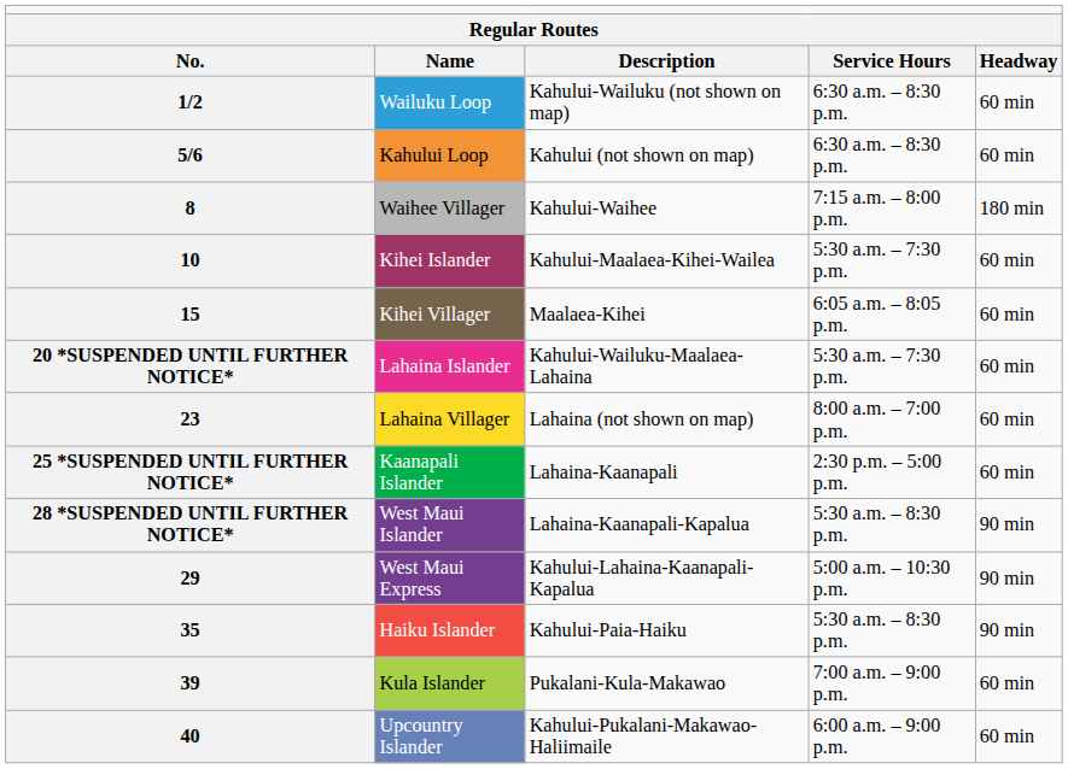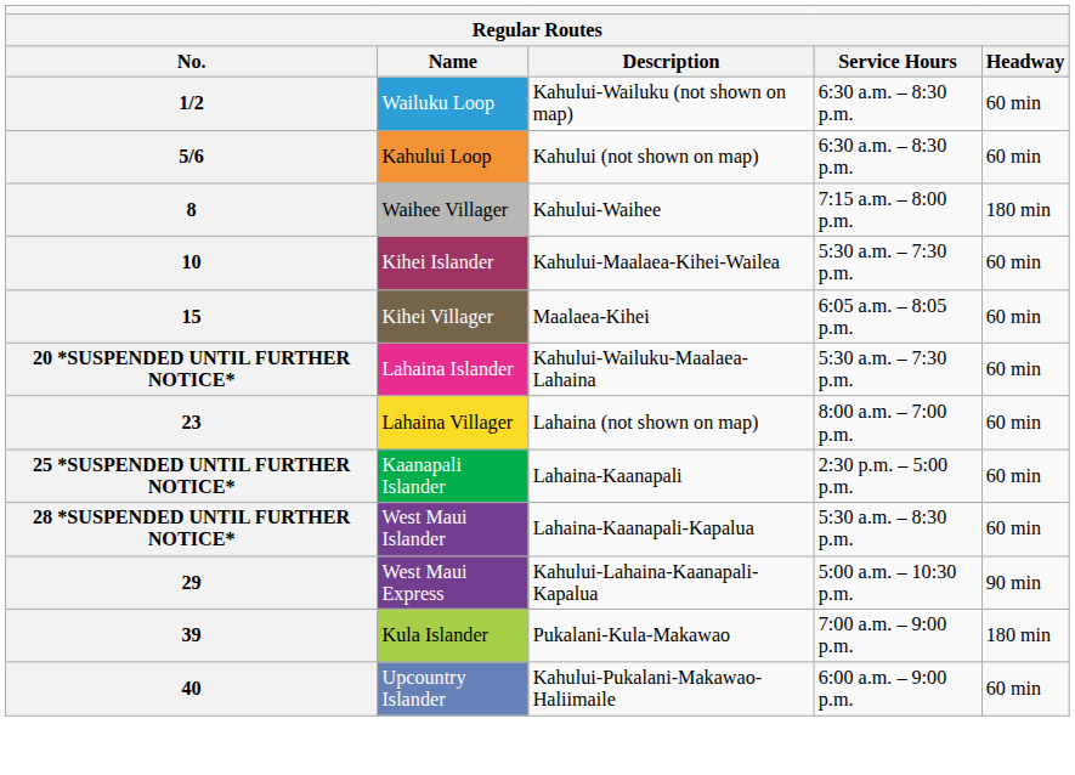28 *SUSPENDED UNTIL FURTHER NOTICE* | column 5: 90 min -> 60 min
- row: 35 | Haiku Islander | Kahului-Paia-Haiku | 5:30 a.m. – 8:30 p.m. | 90 min
39 | column 5: 60 min -> 180 min
